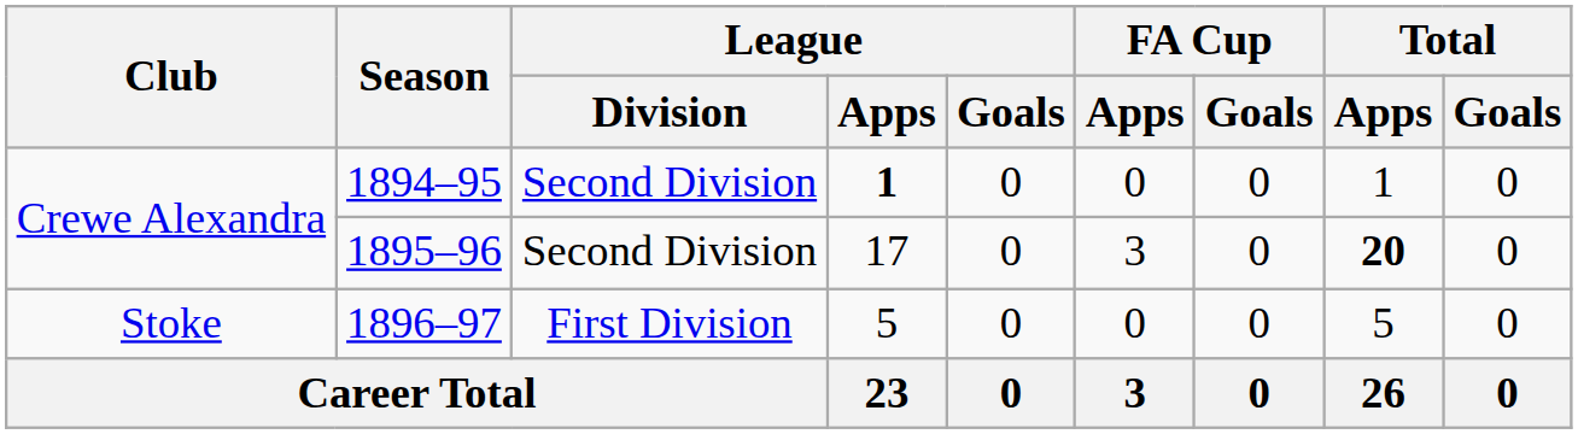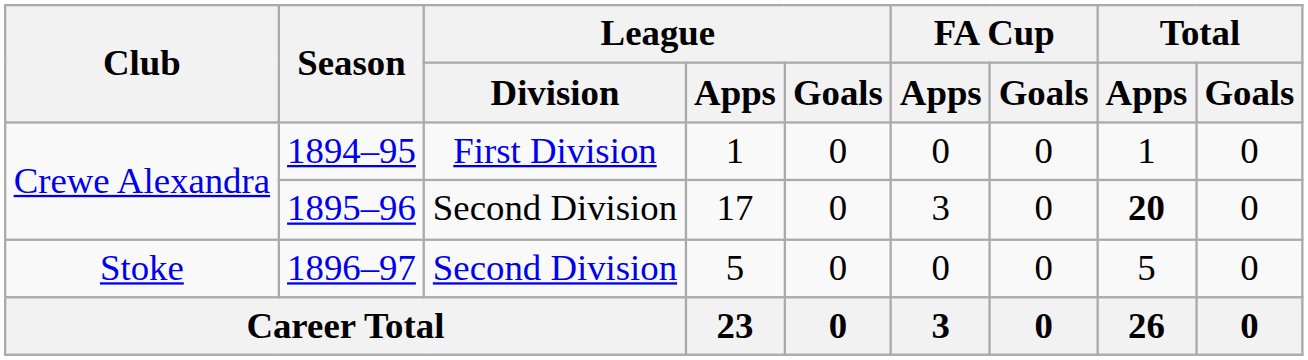1894–95 | League / Division: Second Division -> First Division
1894–95 | League / Apps: bold -> normal
1896–97 | League / Division: First Division -> Second Division
